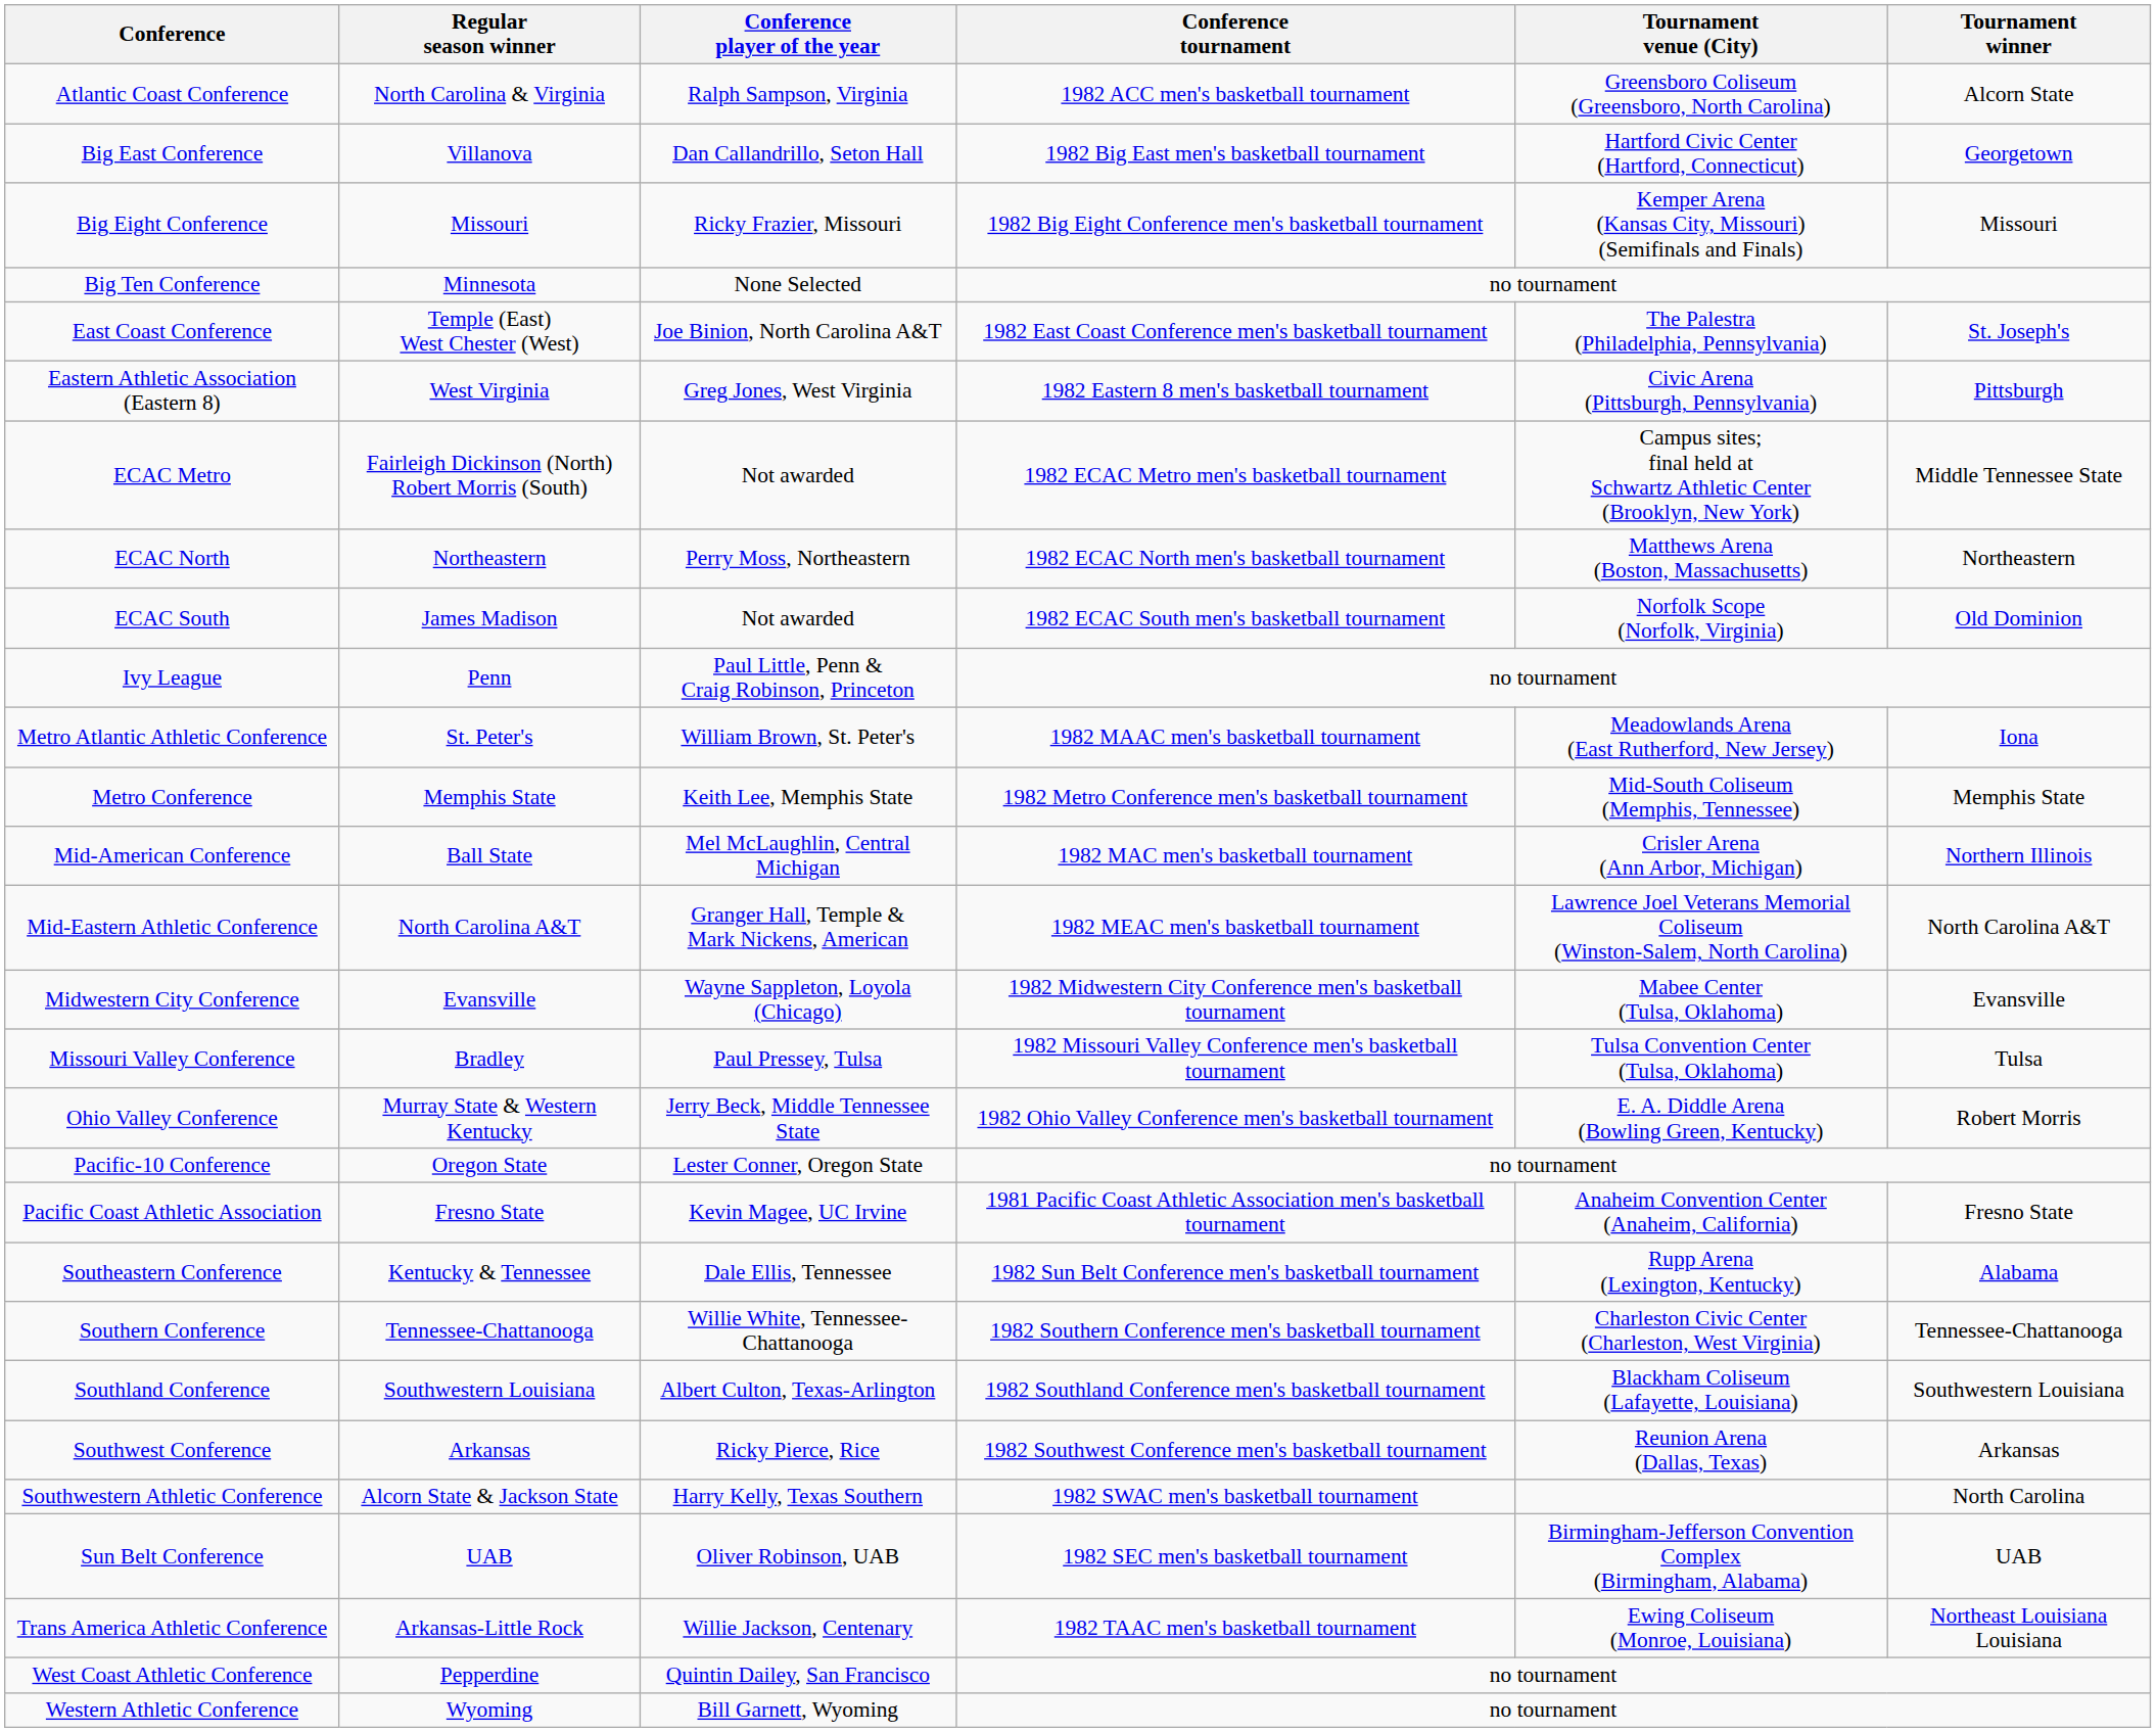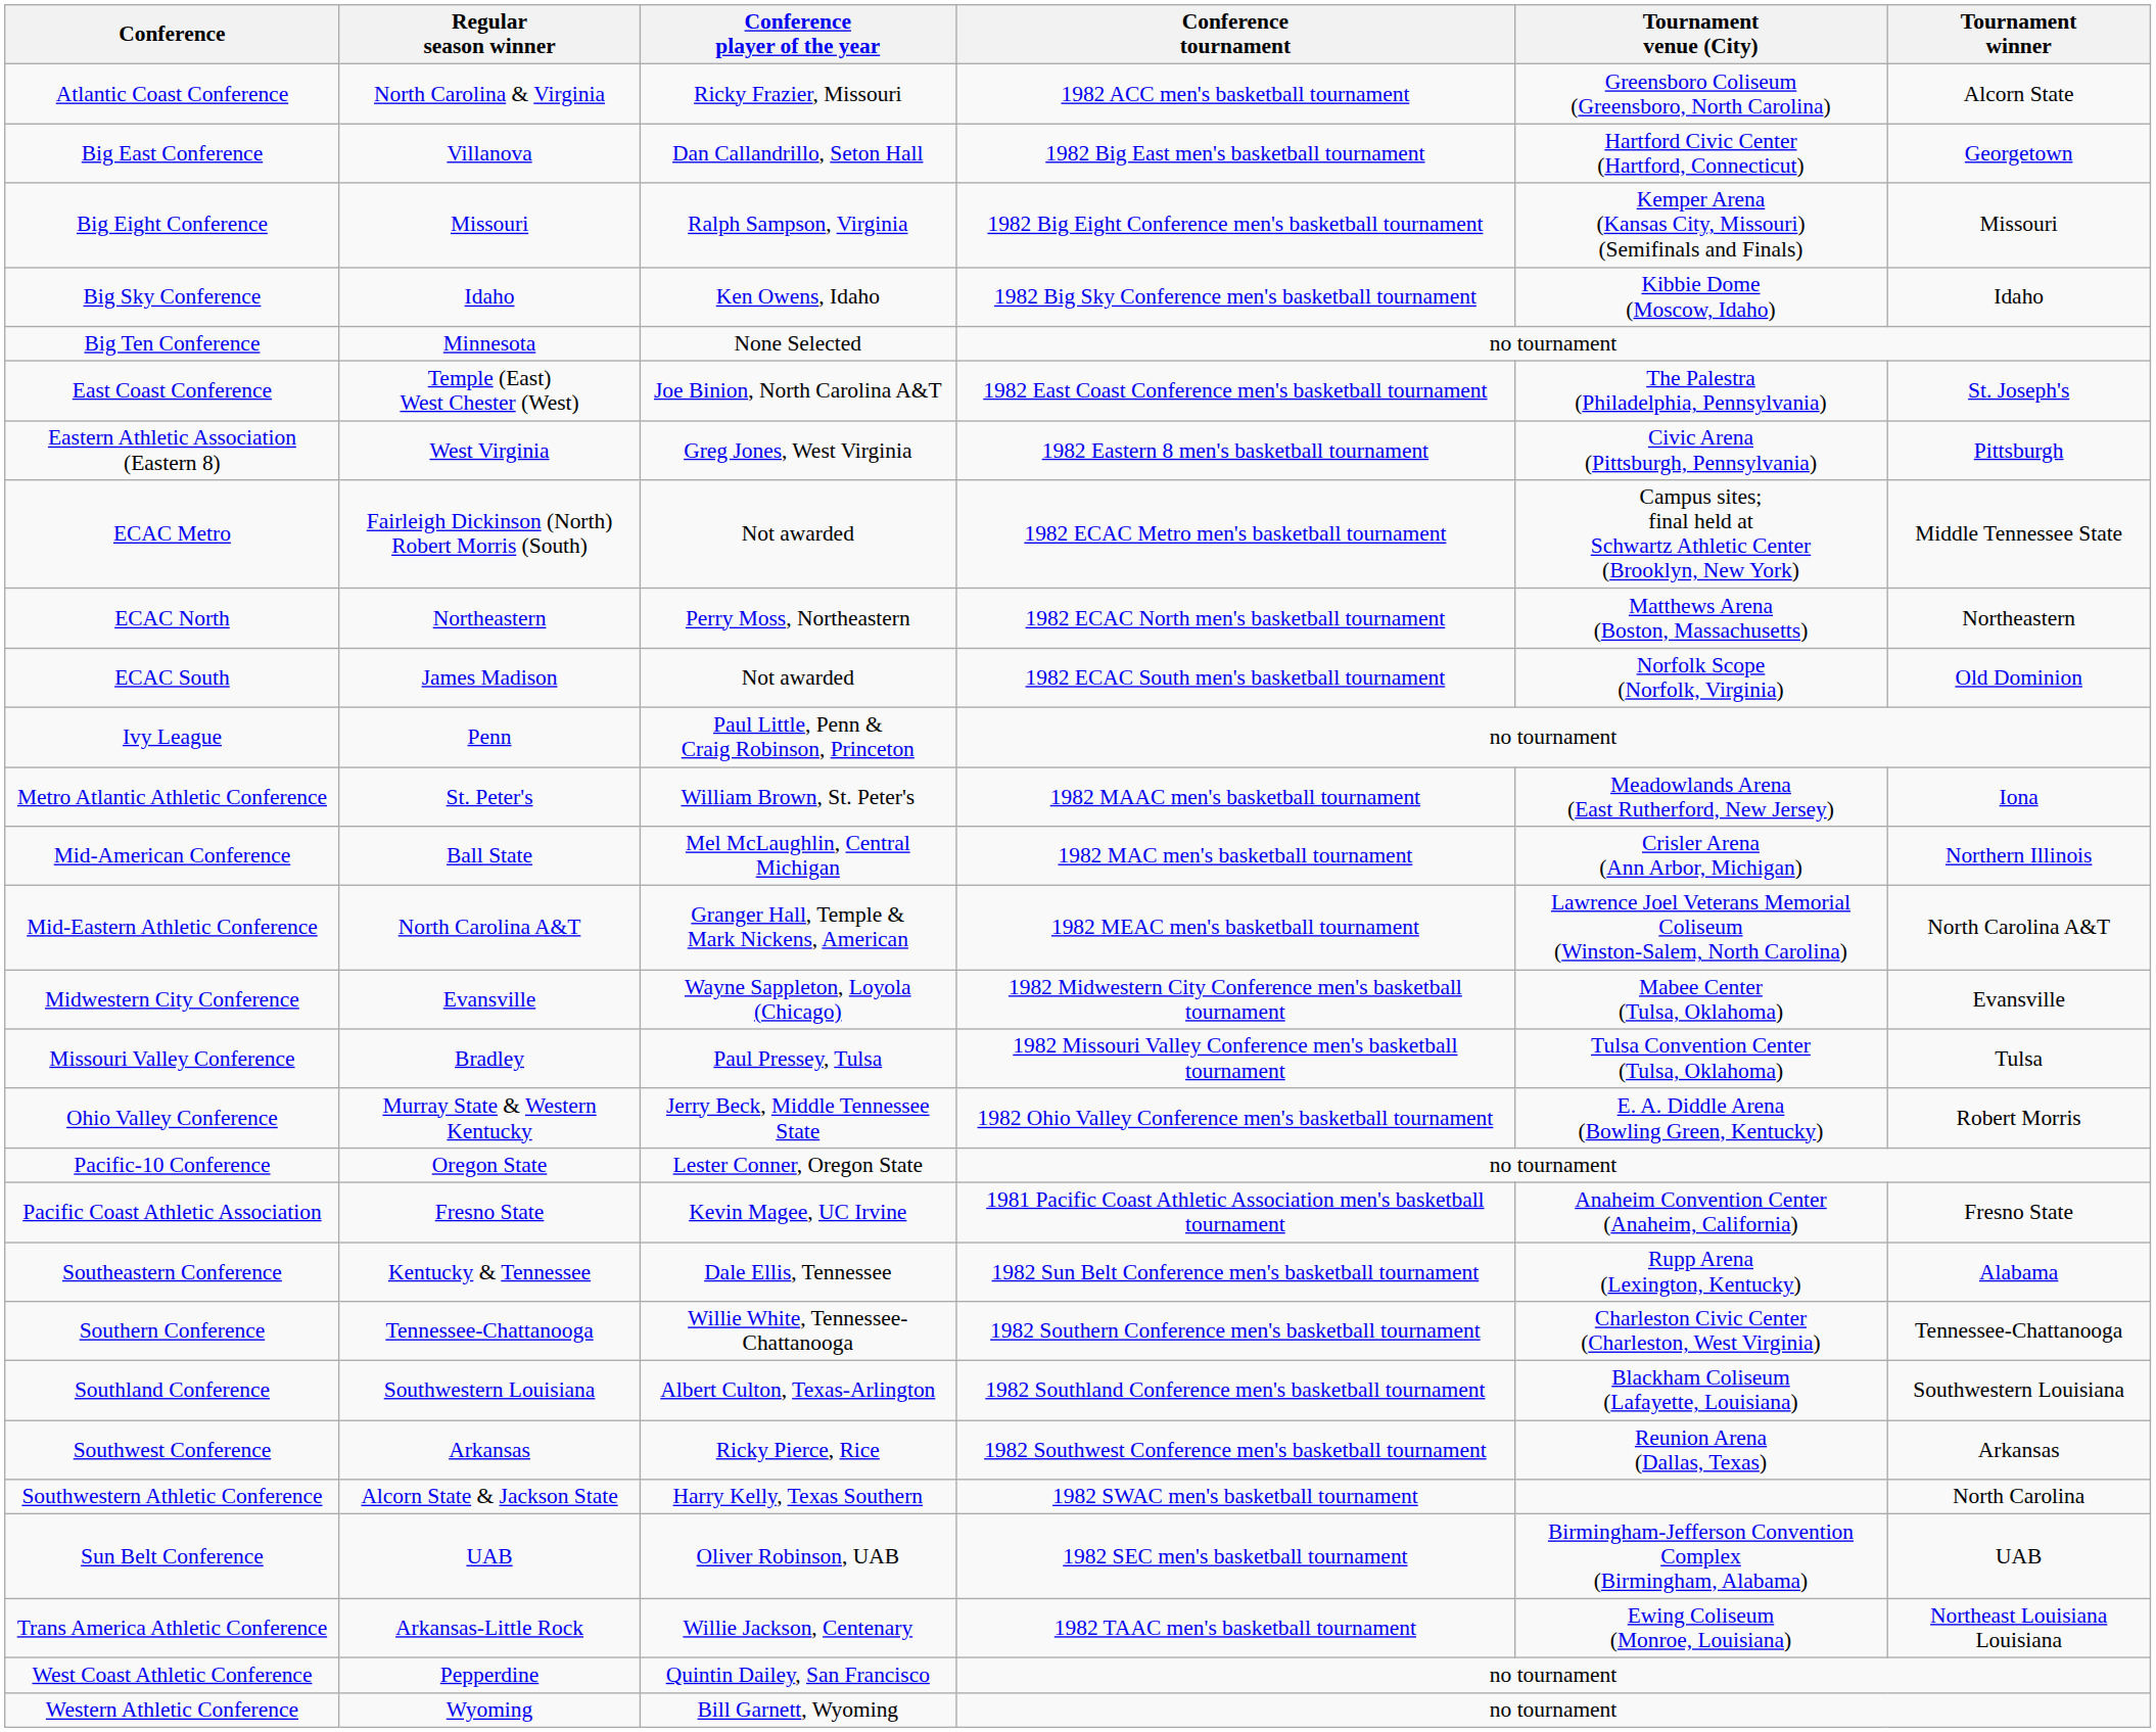Atlantic Coast Conference | Conference player of the year: Ralph Sampson, Virginia -> Ricky Frazier, Missouri
Big Eight Conference | Conference player of the year: Ricky Frazier, Missouri -> Ralph Sampson, Virginia
+ row: Big Sky Conference | Idaho | Ken Owens, Idaho | 1982 Big Sky Conference men's basketball tournament | Kibbie Dome (Moscow, Idaho) | Idaho
- row: Metro Conference | Memphis State | Keith Lee, Memphis State | 1982 Metro Conference men's basketball tournament | Mid-South Coliseum (Memphis, Tennessee) | Memphis State
